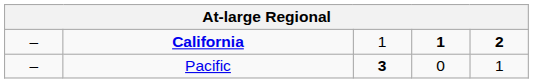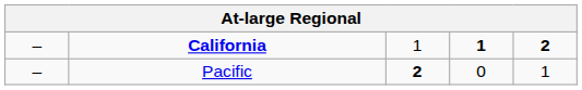Pacific | column 3: 3 -> 2
